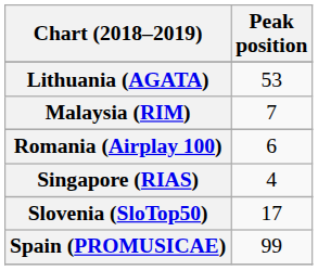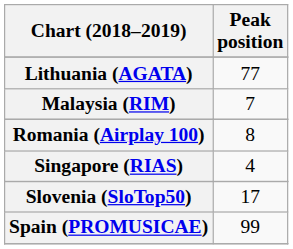Lithuania (AGATA) | Peak position: 53 -> 77
Romania (Airplay 100) | Peak position: 6 -> 8
